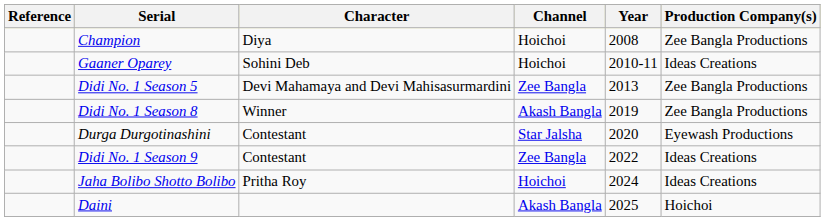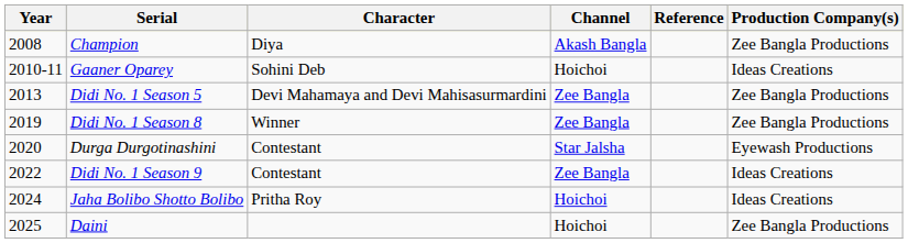columns swapped: Year <-> Reference
Champion | Channel: Hoichoi -> Akash Bangla
Didi No. 1 Season 8 | Channel: Akash Bangla -> Zee Bangla
Daini | Channel: Akash Bangla -> Hoichoi
Daini | Production Company(s): Hoichoi -> Zee Bangla Productions
